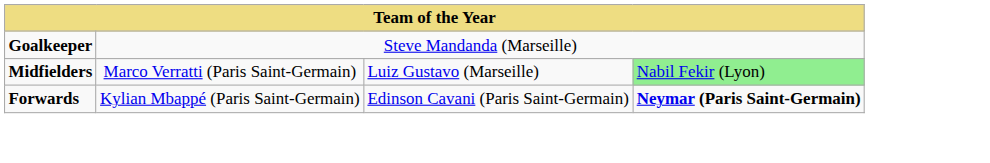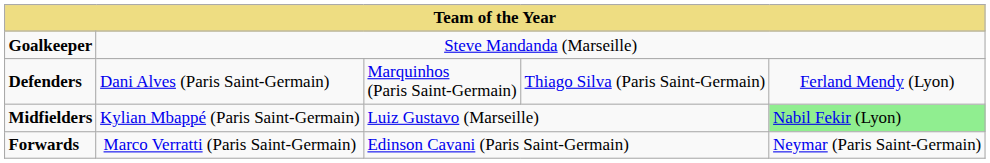+ row: Defenders | Dani Alves (Paris Saint-Germain) | Marquinhos (Paris Saint-Germain) | Thiago Silva (Paris Saint-Germain) | Ferland Mendy (Lyon)
Midfielders | column 2: Marco Verratti (Paris Saint-Germain) -> Kylian Mbappé (Paris Saint-Germain)
Forwards | column 2: Kylian Mbappé (Paris Saint-Germain) -> Marco Verratti (Paris Saint-Germain)
Forwards | column 5: bold -> normal
